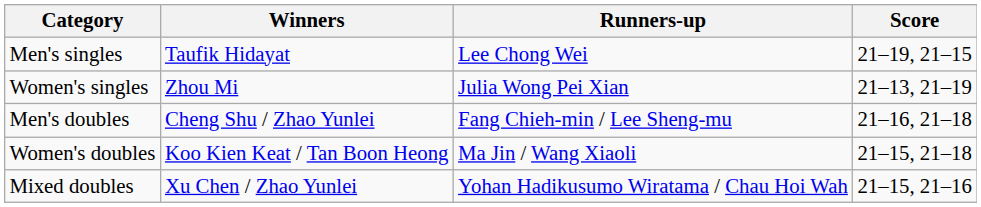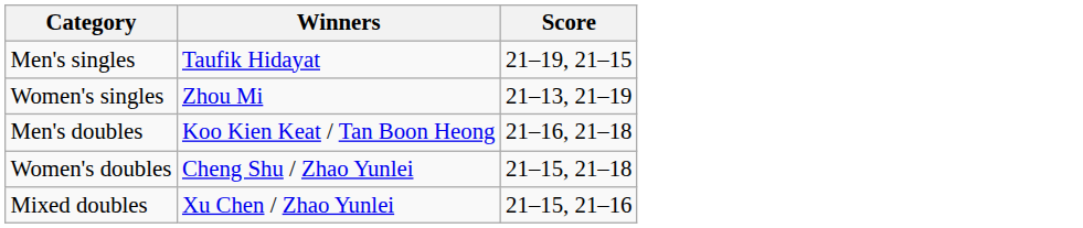- column: Runners-up | Lee Chong Wei | Julia Wong Pei Xian | Fang Chieh-min / Lee Sheng-mu | Ma Jin / Wang Xiaoli | Yohan Hadikusumo Wiratama / Chau Hoi Wah
Men's doubles | Winners: Cheng Shu / Zhao Yunlei -> Koo Kien Keat / Tan Boon Heong
Women's doubles | Winners: Koo Kien Keat / Tan Boon Heong -> Cheng Shu / Zhao Yunlei
